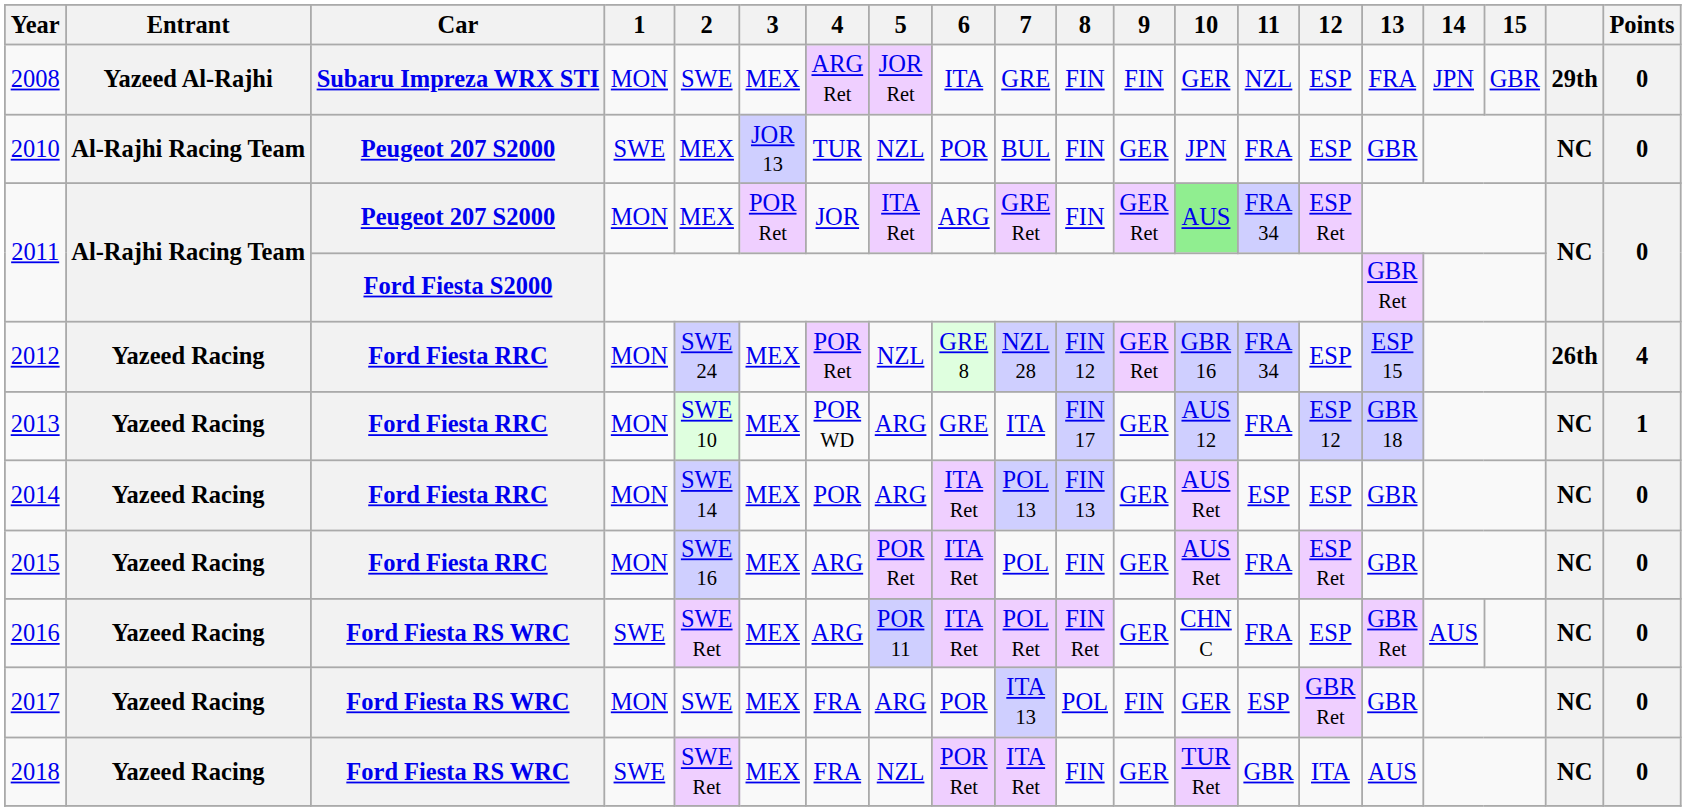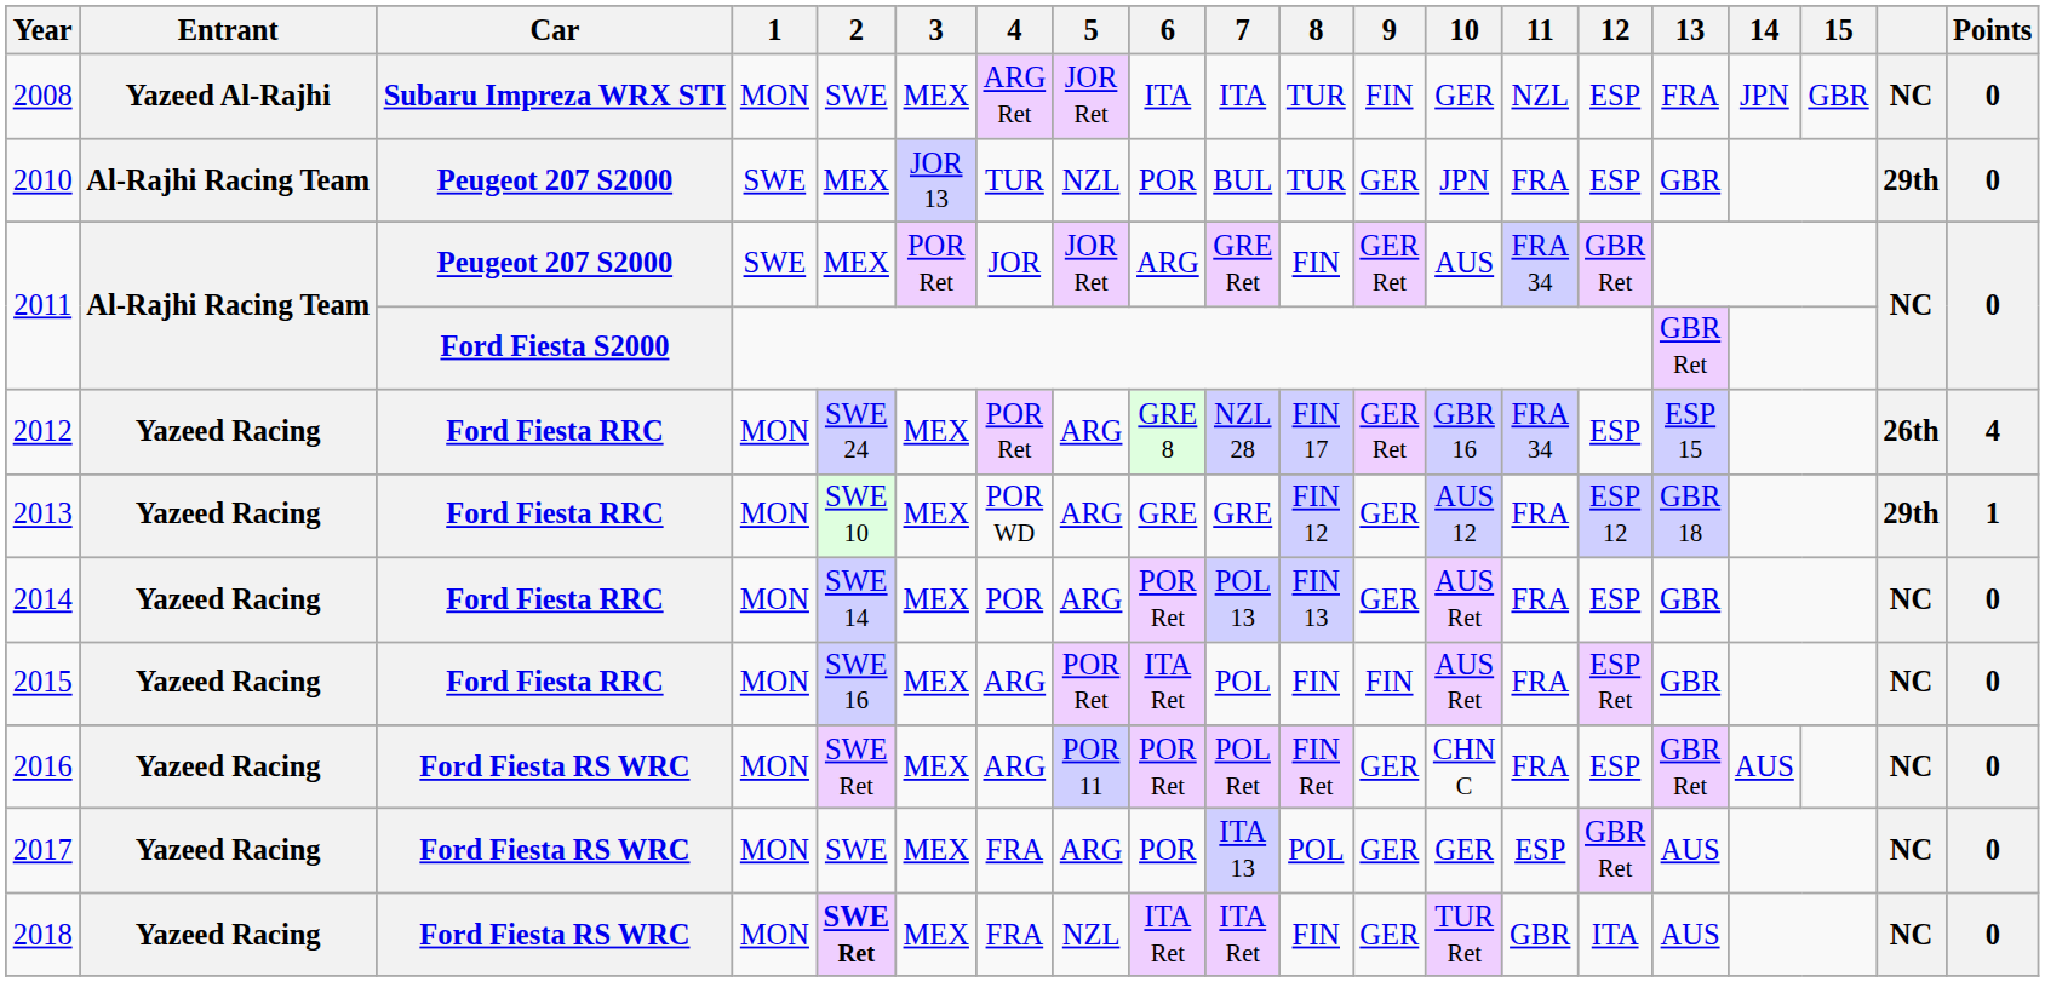2008 | 7: GRE -> ITA
2008 | 8: FIN -> TUR
2008 | column 19: 29th -> NC
2010 | 8: FIN -> TUR
2010 | column 19: NC -> 29th
2011 / Peugeot 207 S2000 | 1: MON -> SWE
2011 / Peugeot 207 S2000 | 5: ITA Ret -> JOR Ret
2011 / Peugeot 207 S2000 | 10: lightgreen background -> no background
2011 / Peugeot 207 S2000 | 12: ESP Ret -> GBR Ret
2012 | 5: NZL -> ARG
2012 | 8: FIN 12 -> FIN 17
2013 | 7: ITA -> GRE
2013 | 8: FIN 17 -> FIN 12
2013 | column 19: NC -> 29th
2014 | 6: ITA Ret -> POR Ret
2014 | 11: ESP -> FRA
2015 | 9: GER -> FIN
2016 | 1: SWE -> MON
2016 | 6: ITA Ret -> POR Ret
2017 | 9: FIN -> GER
2017 | 13: GBR -> AUS
2018 | 1: SWE -> MON
2018 | 2: normal -> bold
2018 | 6: POR Ret -> ITA Ret
